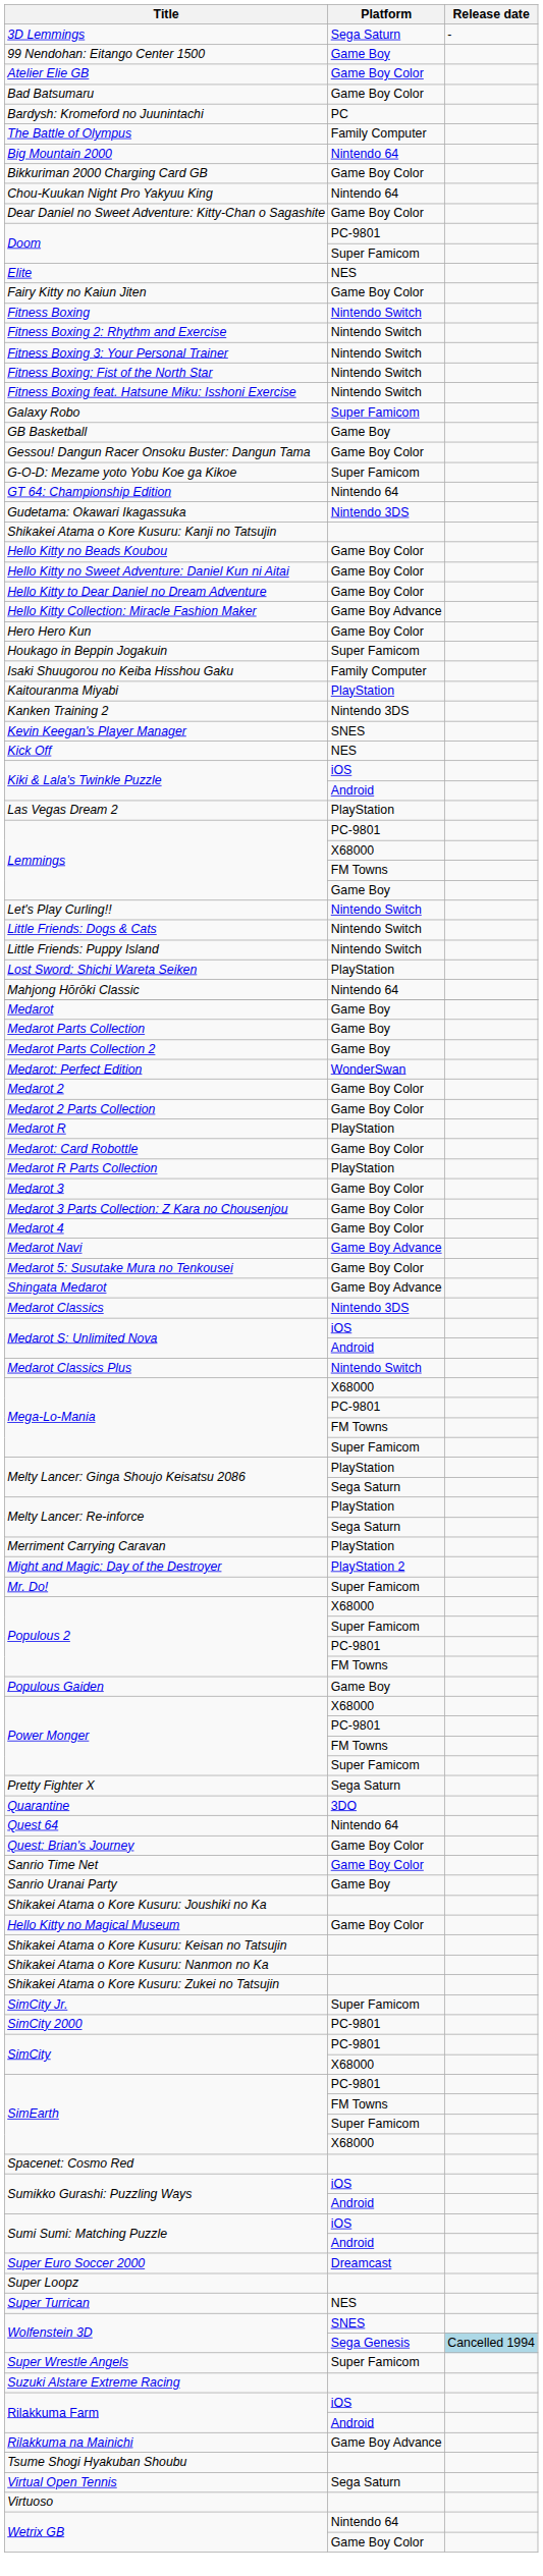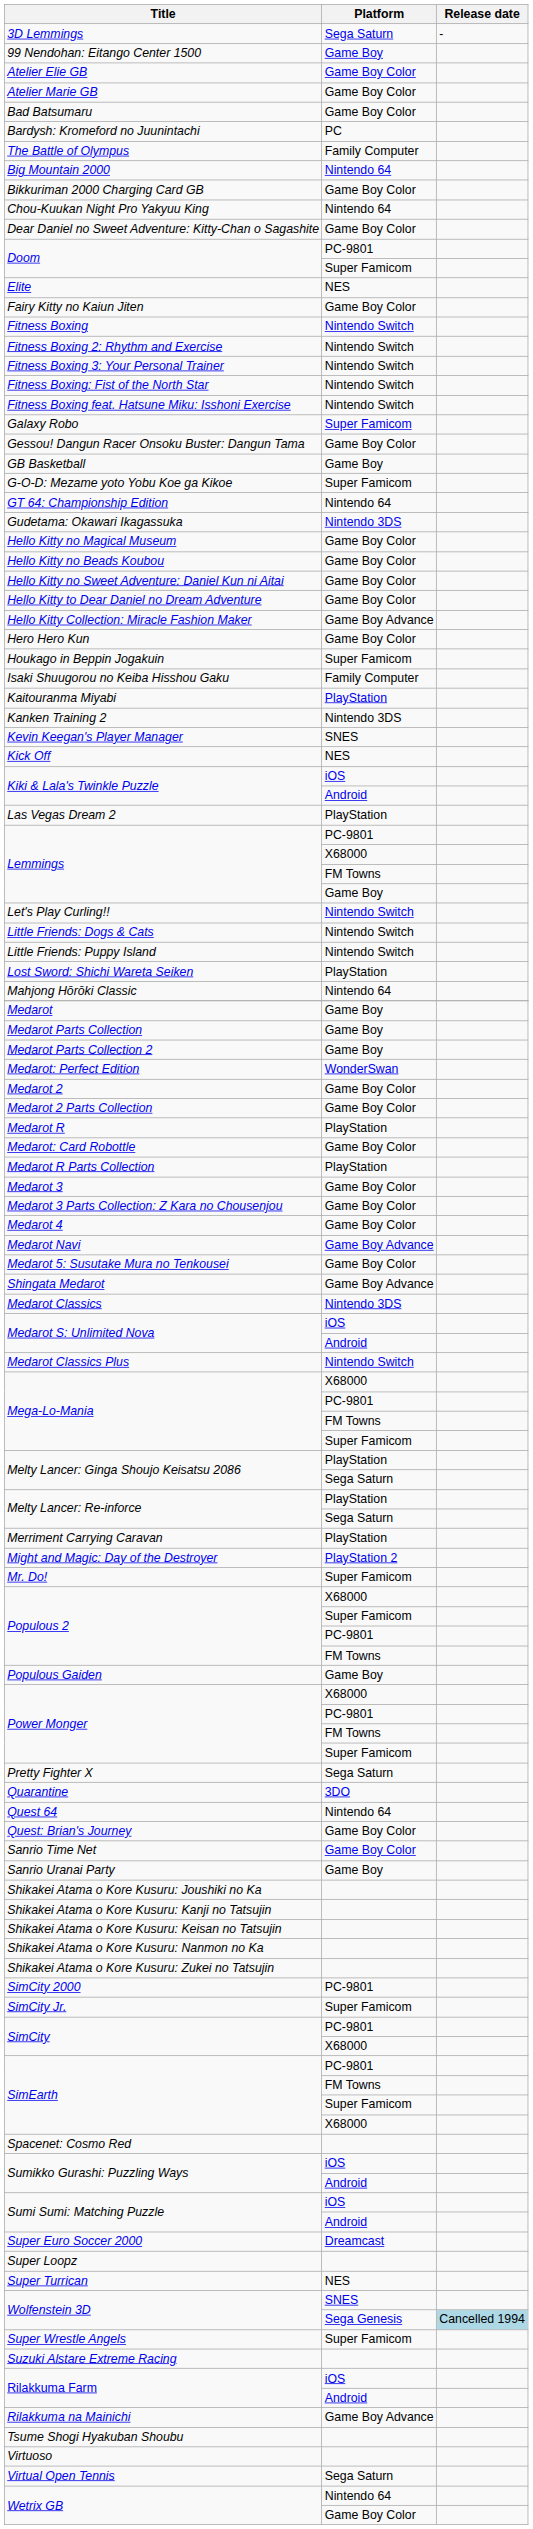+ row: Atelier Marie GB | Game Boy Color
rows swapped: GB Basketball <-> Gessou! Dangun Racer Onsoku Buster: Dangun Tama
rows swapped: Hello Kitty no Magical Museum <-> Shikakei Atama o Kore Kusuru: Kanji no Tatsujin
rows swapped: SimCity 2000 <-> SimCity Jr.
rows swapped: Virtual Open Tennis <-> Virtuoso
